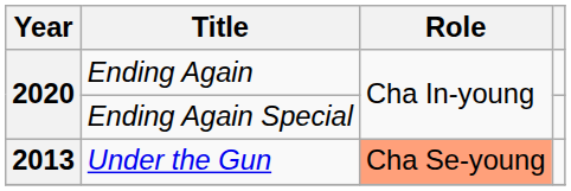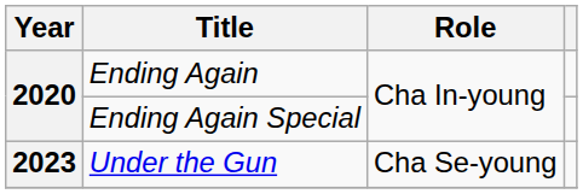Under the Gun | Year: 2013 -> 2023
Under the Gun | Role: lightsalmon background -> no background
